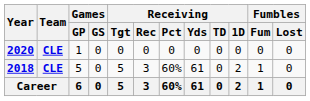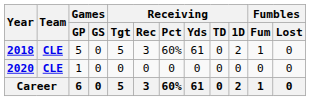rows swapped: 2018 <-> 2020
